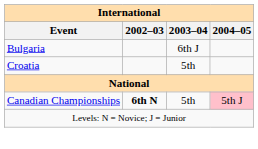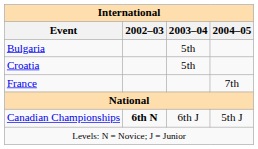Bulgaria | 2003–04: 6th J -> 5th
+ row: France | 7th
Canadian Championships | 2003–04: 5th -> 6th J
Canadian Championships | 2004–05: pink background -> no background
